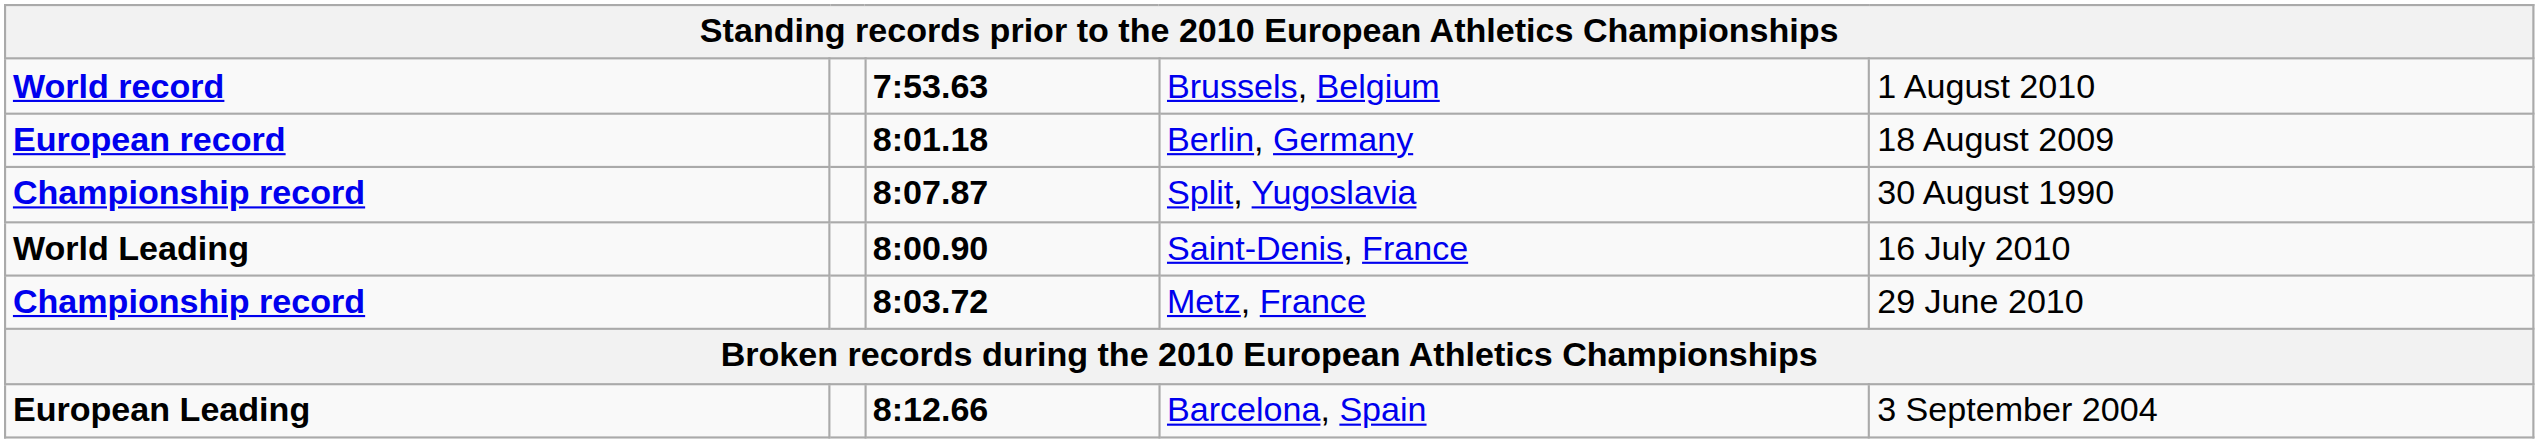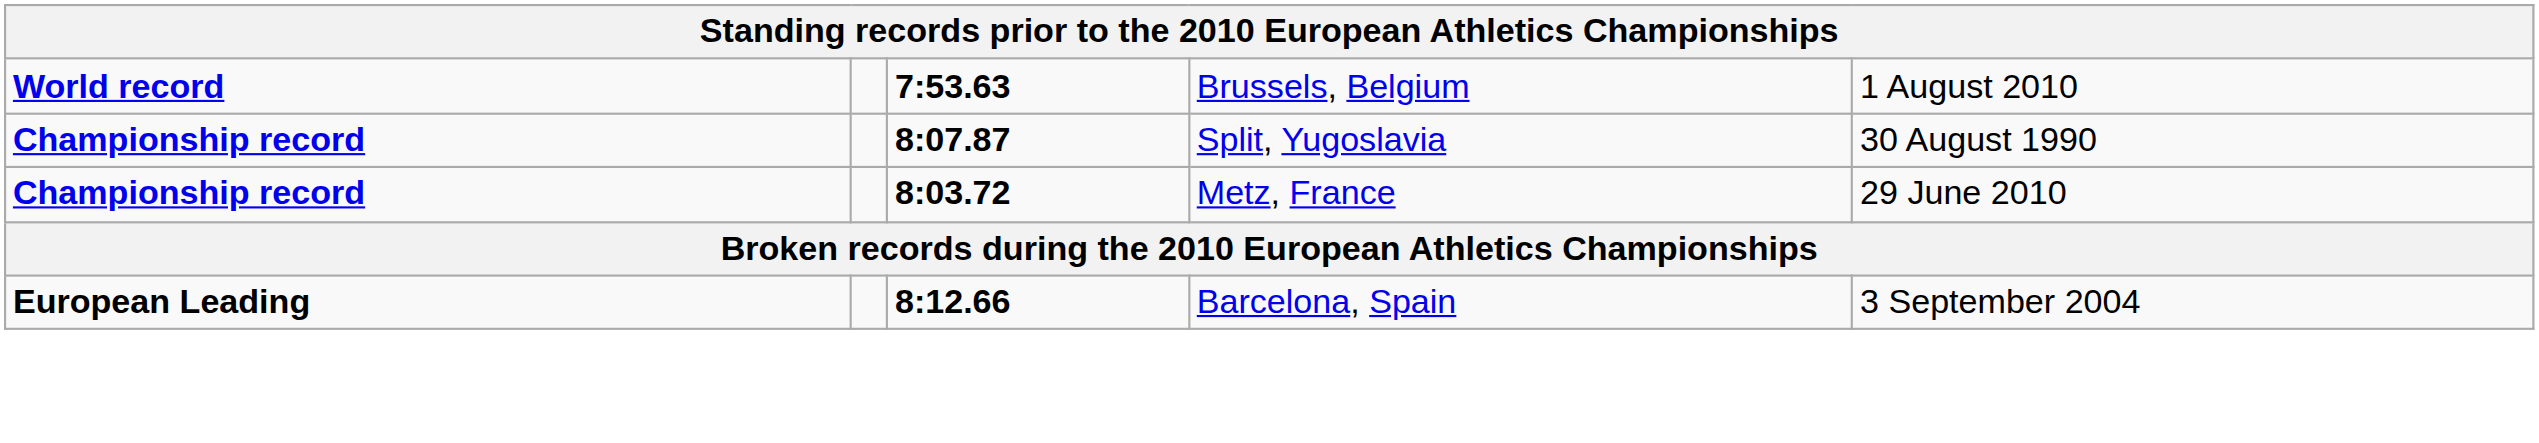- row: European record | 8:01.18 | Berlin, Germany | 18 August 2009
- row: World Leading | 8:00.90 | Saint-Denis, France | 16 July 2010
